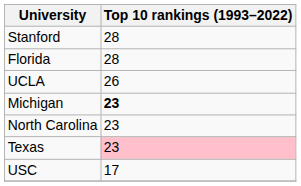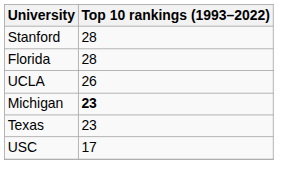- row: North Carolina | 23
Texas | Top 10 rankings (1993–2022): pink background -> no background
